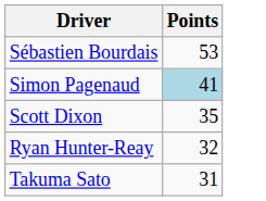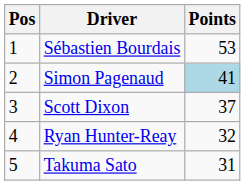+ column: Pos | 1 | 2 | 3 | 4 | 5
Scott Dixon | Points: 35 -> 37
